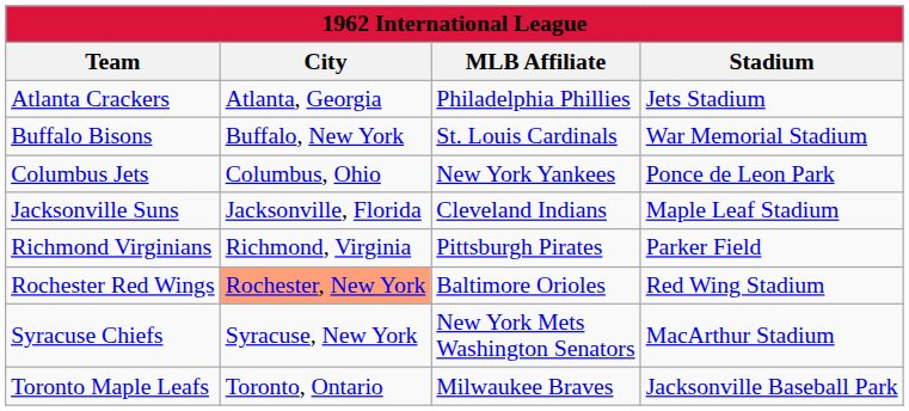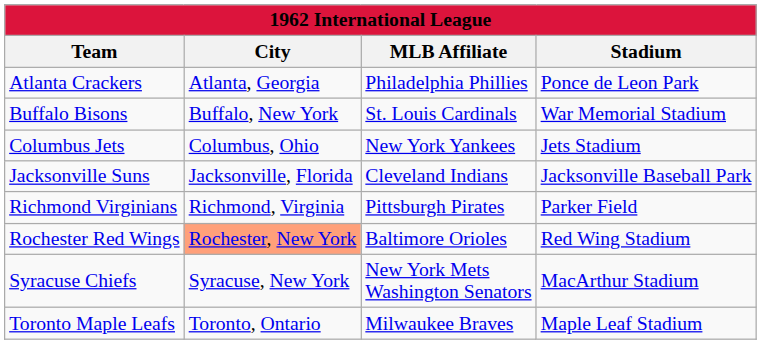Atlanta Crackers | Stadium: Jets Stadium -> Ponce de Leon Park
Columbus Jets | Stadium: Ponce de Leon Park -> Jets Stadium
Jacksonville Suns | Stadium: Maple Leaf Stadium -> Jacksonville Baseball Park
Toronto Maple Leafs | Stadium: Jacksonville Baseball Park -> Maple Leaf Stadium
